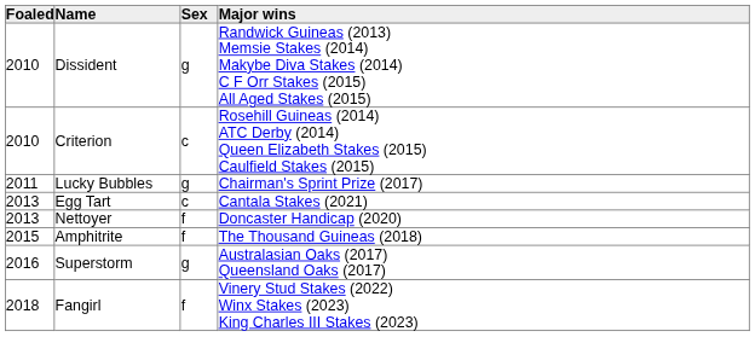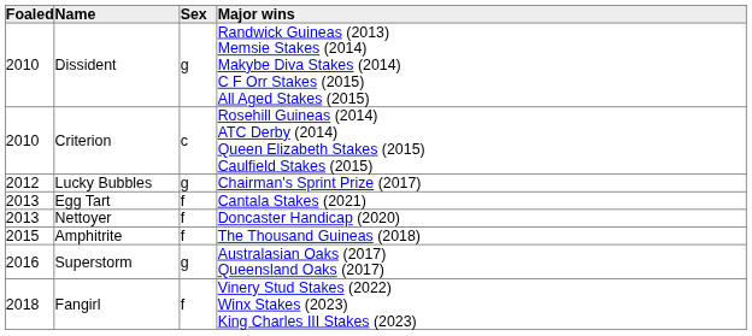Lucky Bubbles | Foaled: 2011 -> 2012
Egg Tart | Sex: c -> f
